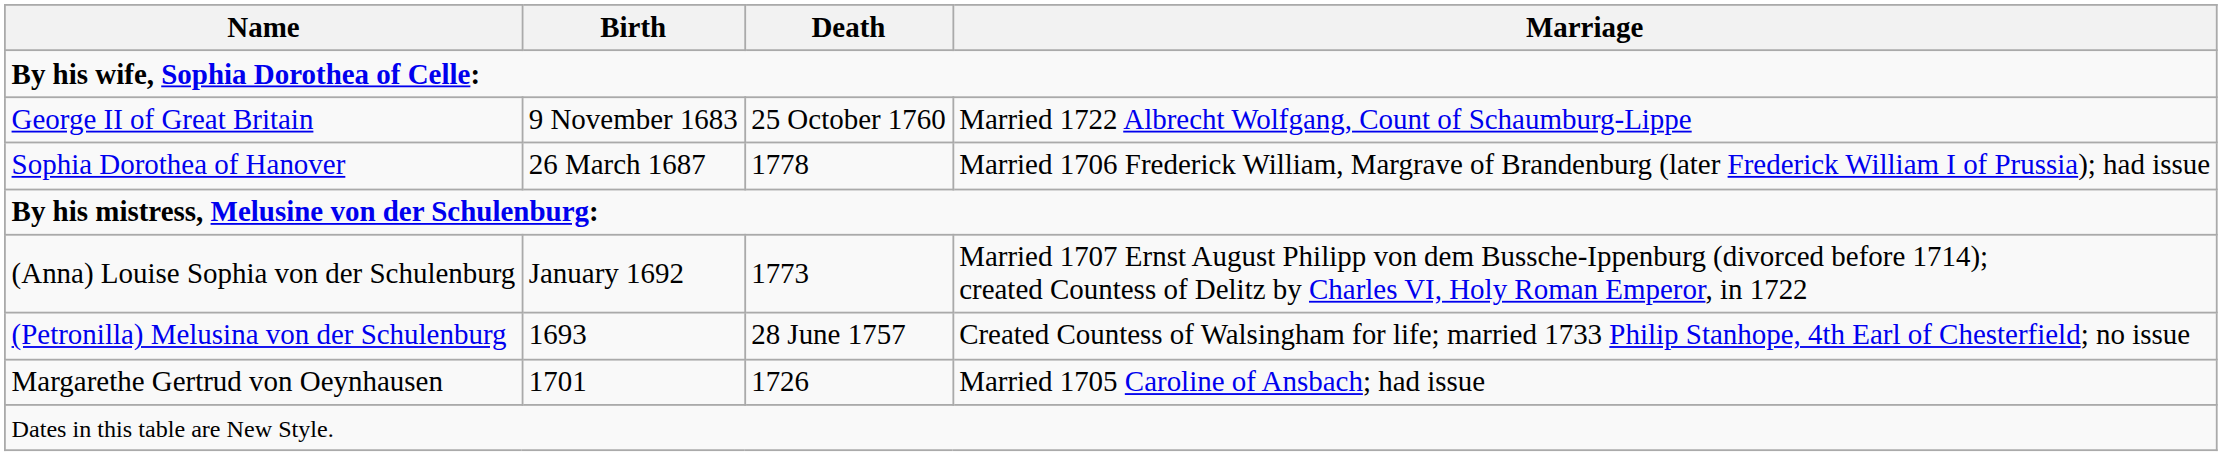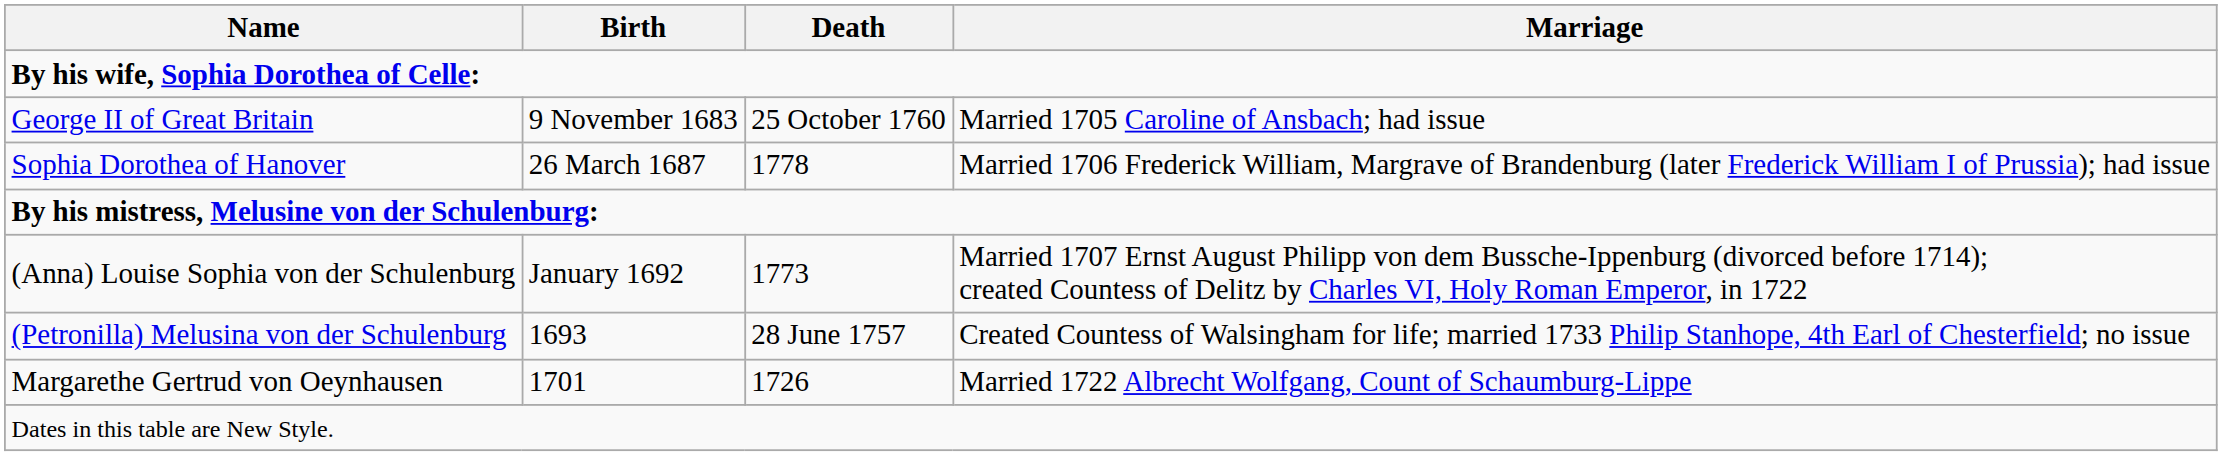George II of Great Britain | Marriage: Married 1722 Albrecht Wolfgang, Count of Schaumburg-Lippe -> Married 1705 Caroline of Ansbach; had issue
Margarethe Gertrud von Oeynhausen | Marriage: Married 1705 Caroline of Ansbach; had issue -> Married 1722 Albrecht Wolfgang, Count of Schaumburg-Lippe
